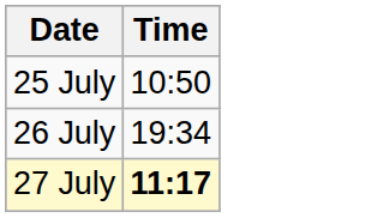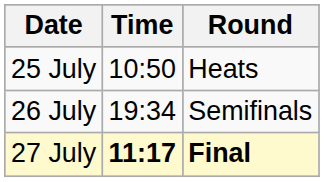+ column: Round | Heats | Semifinals | Final
